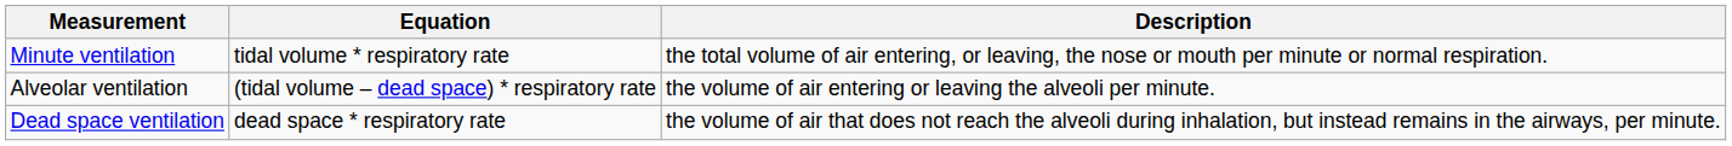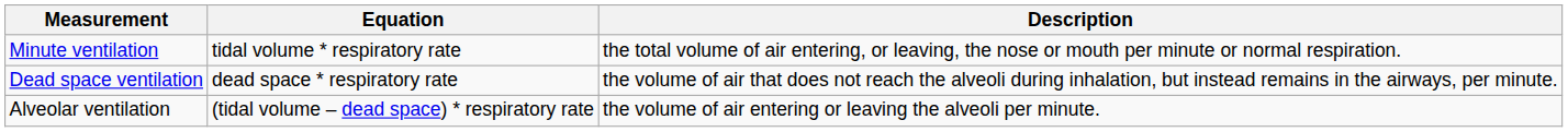rows swapped: Alveolar ventilation <-> Dead space ventilation
